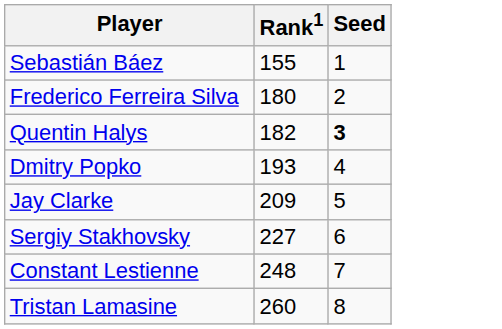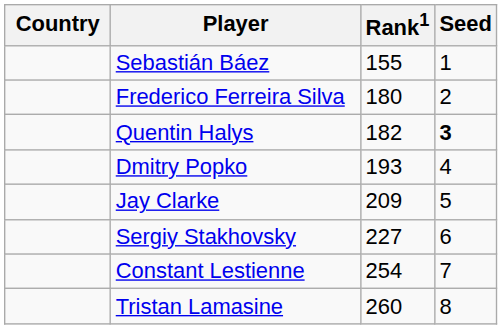+ column: Country
Constant Lestienne | Rank1: 248 -> 254
